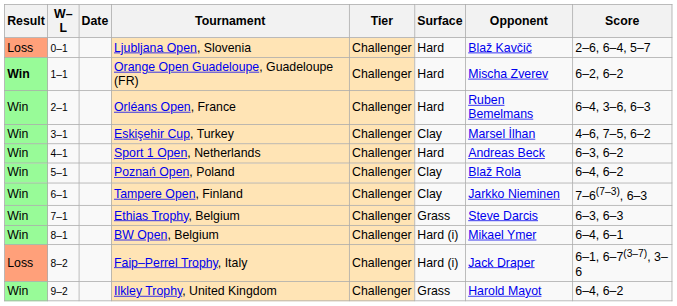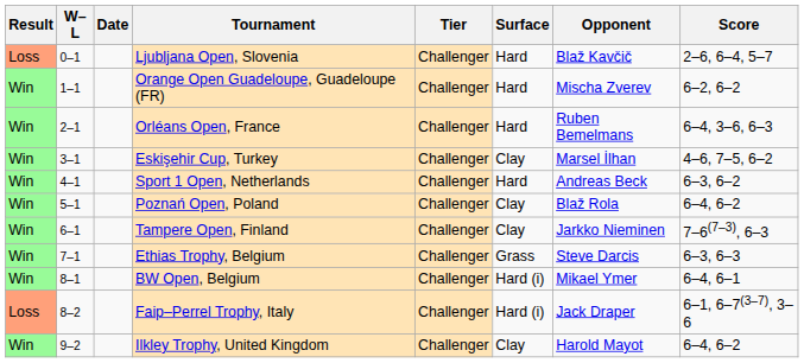Orange Open Guadeloupe, Guadeloupe (FR) | Result: bold -> normal
Ilkley Trophy, United Kingdom | Surface: Grass -> Clay
